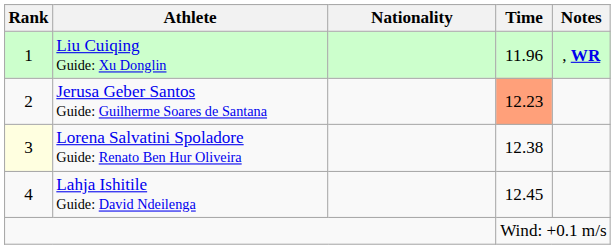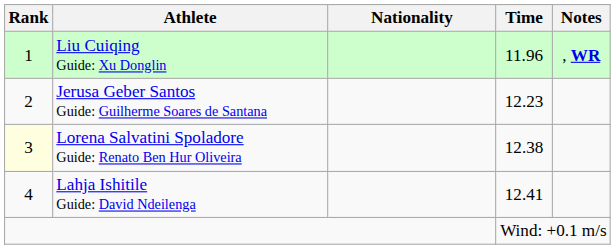Jerusa Geber Santos Guide: Guilherme Soares de Santana | Time: lightsalmon background -> no background
Lahja Ishitile Guide: David Ndeilenga | Time: 12.45 -> 12.41
